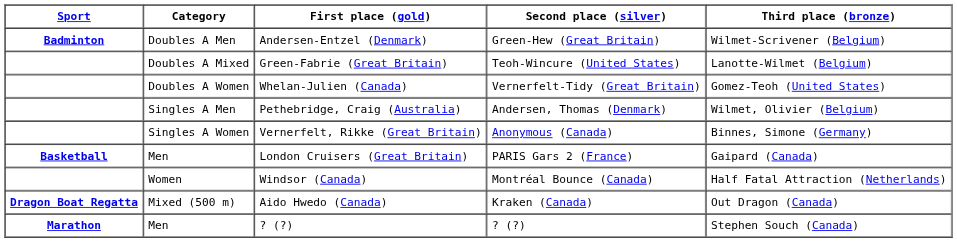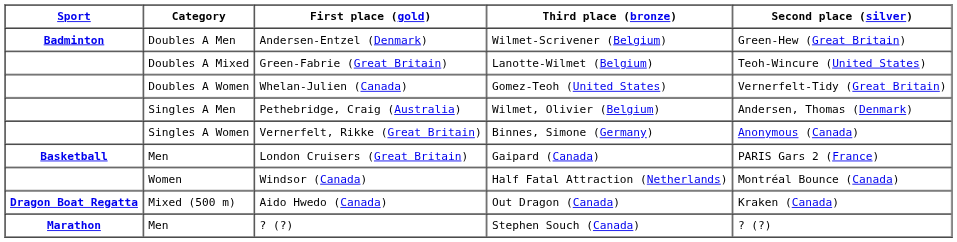columns swapped: Second place (silver) <-> Third place (bronze)
